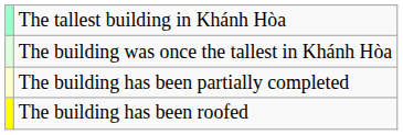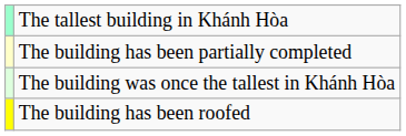rows swapped: The building was once the tallest in Khánh Hòa <-> The building has been partially completed
